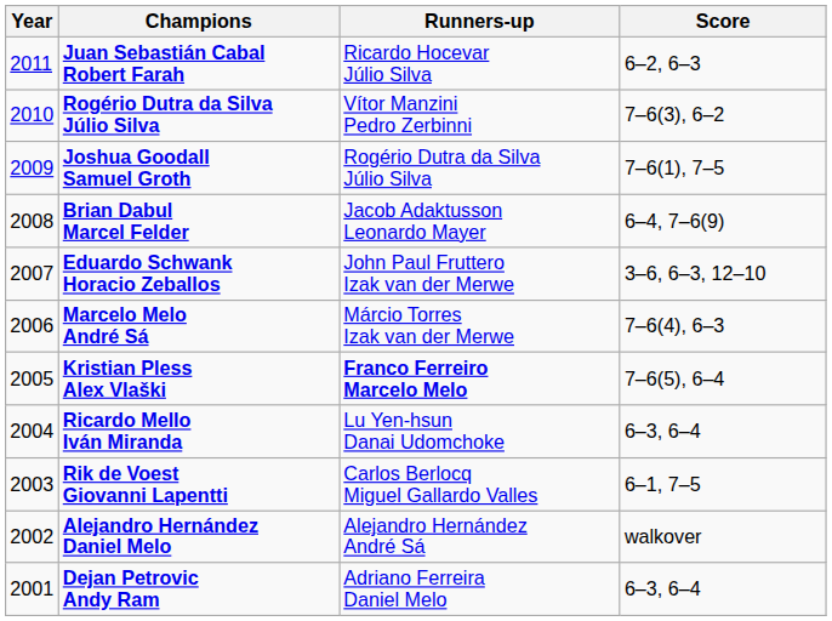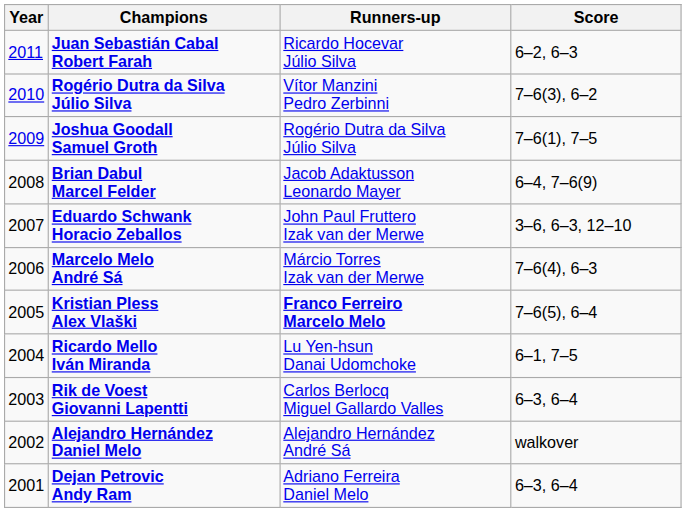Ricardo Mello Iván Miranda | Score: 6–3, 6–4 -> 6–1, 7–5
Rik de Voest Giovanni Lapentti | Score: 6–1, 7–5 -> 6–3, 6–4
